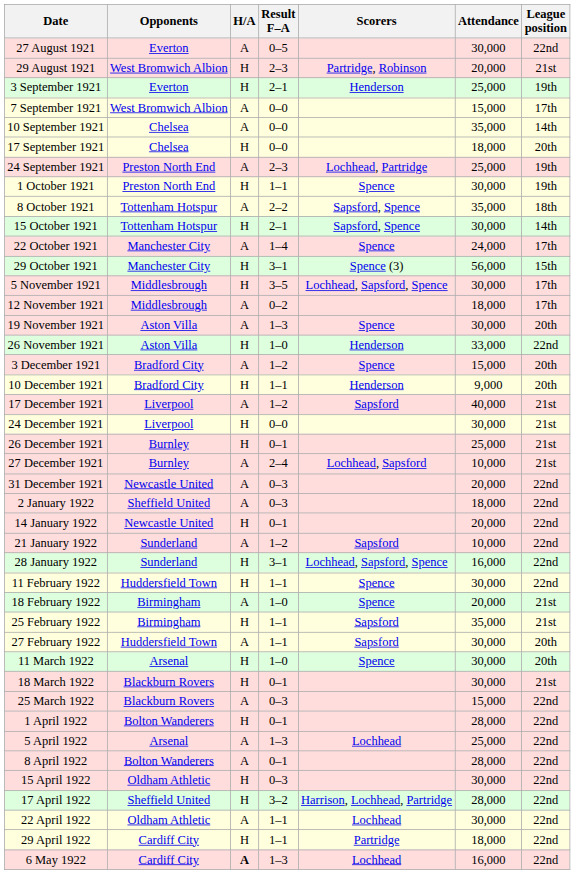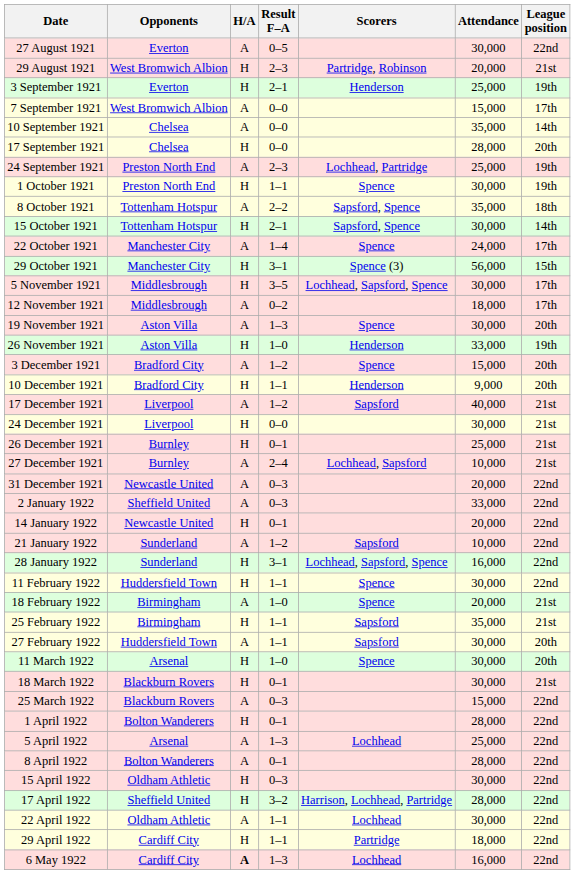17 September 1921 | Attendance: 18,000 -> 28,000
26 November 1921 | League position: 22nd -> 19th
2 January 1922 | Attendance: 18,000 -> 33,000
